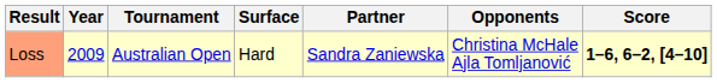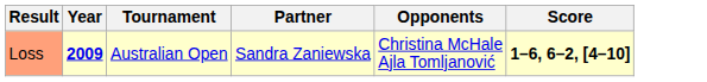- column: Surface | Hard
Loss | Year: normal -> bold
